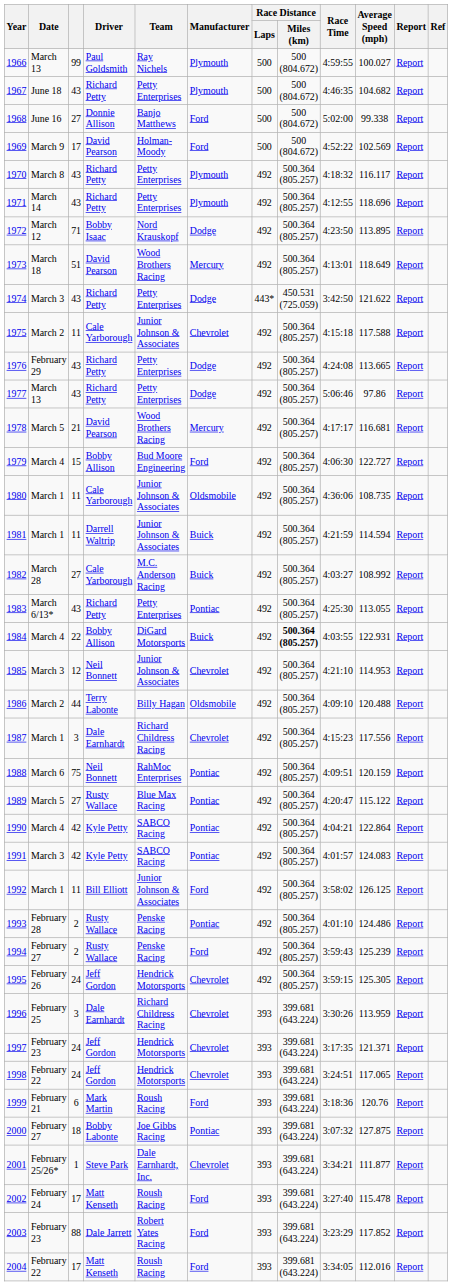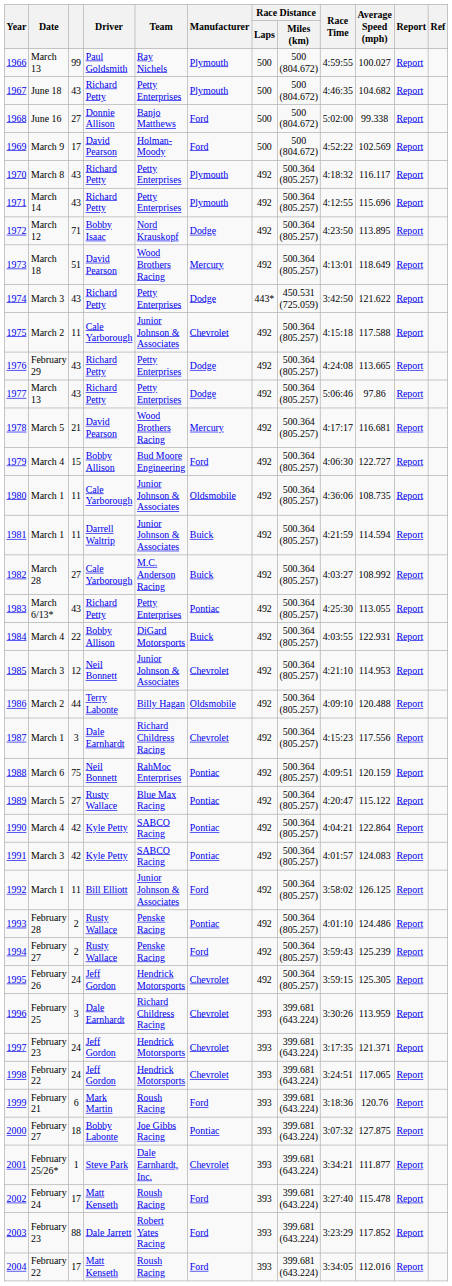1971 | Average Speed (mph): 118.696 -> 115.696
1984 | Race Distance / Miles (km): bold -> normal
